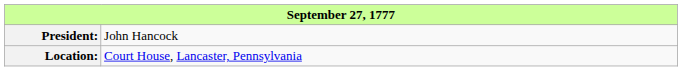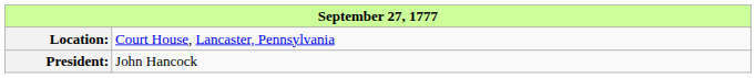rows swapped: Location: <-> President:
